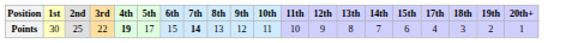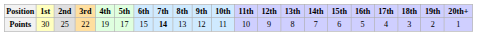+ column: 16th | 5
Points | 4th: bold -> normal
